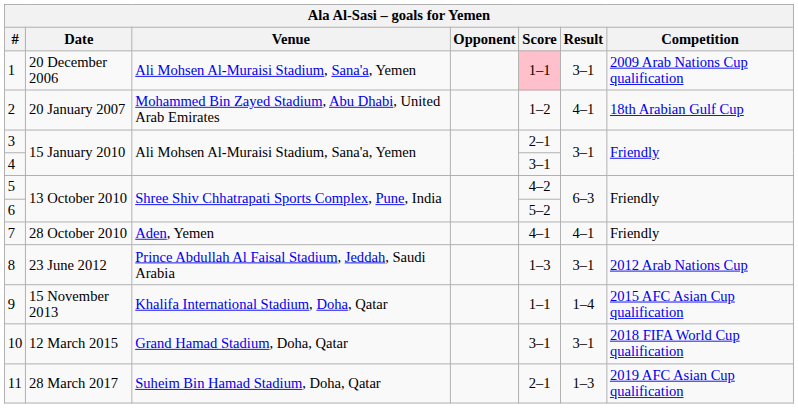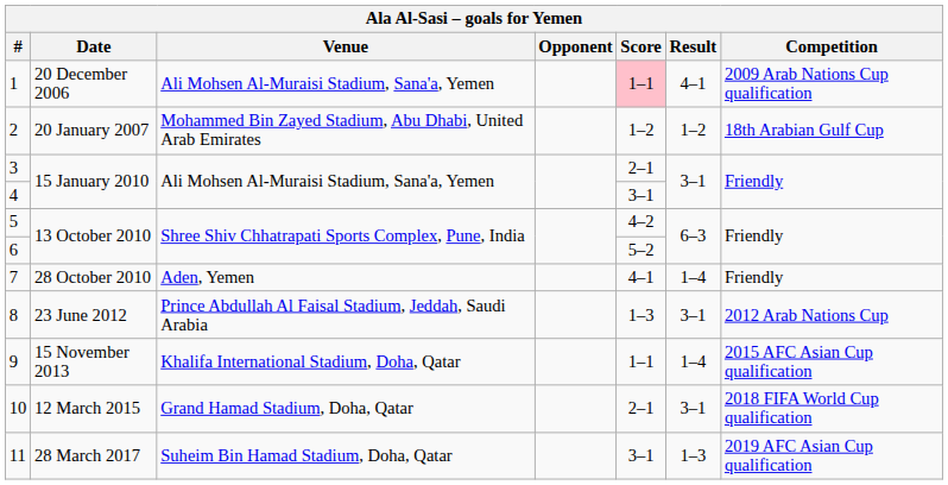1 | Result: 3–1 -> 4–1
2 | Result: 4–1 -> 1–2
7 | Result: 4–1 -> 1–4
10 | Score: 3–1 -> 2–1
11 | Score: 2–1 -> 3–1
